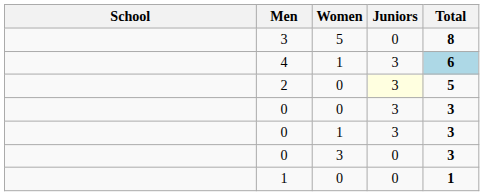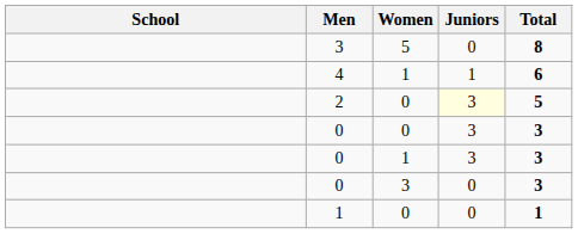4 | Juniors: 3 -> 1
4 | Total: lightblue background -> no background
